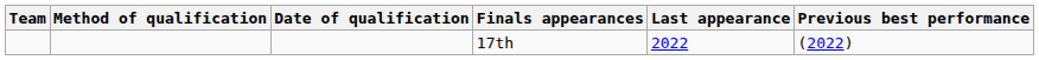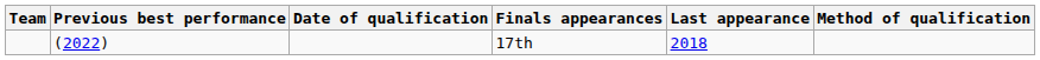columns swapped: Method of qualification <-> Previous best performance
17th | Last appearance: 2022 -> 2018
